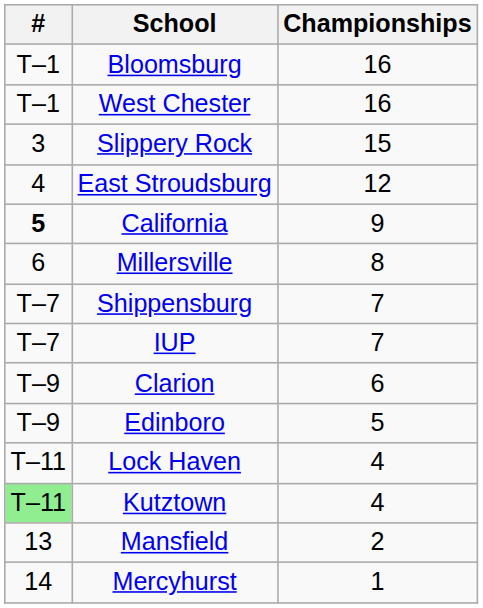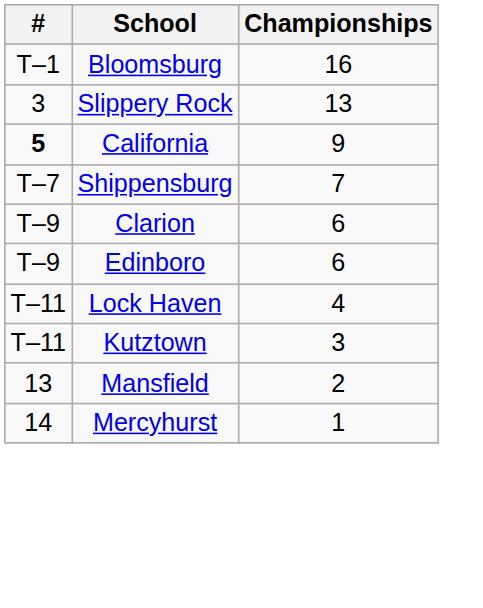- row: T–1 | West Chester | 16
Slippery Rock | Championships: 15 -> 13
- row: 4 | East Stroudsburg | 12
- row: 6 | Millersville | 8
- row: T–7 | IUP | 7
Edinboro | Championships: 5 -> 6
Kutztown | #: lightgreen background -> no background
Kutztown | Championships: 4 -> 3
